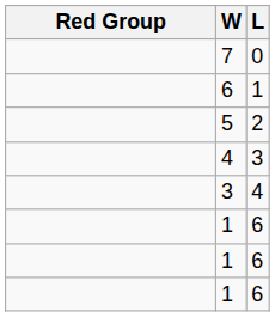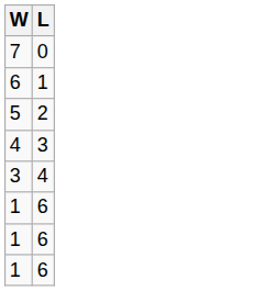- column: Red Group
